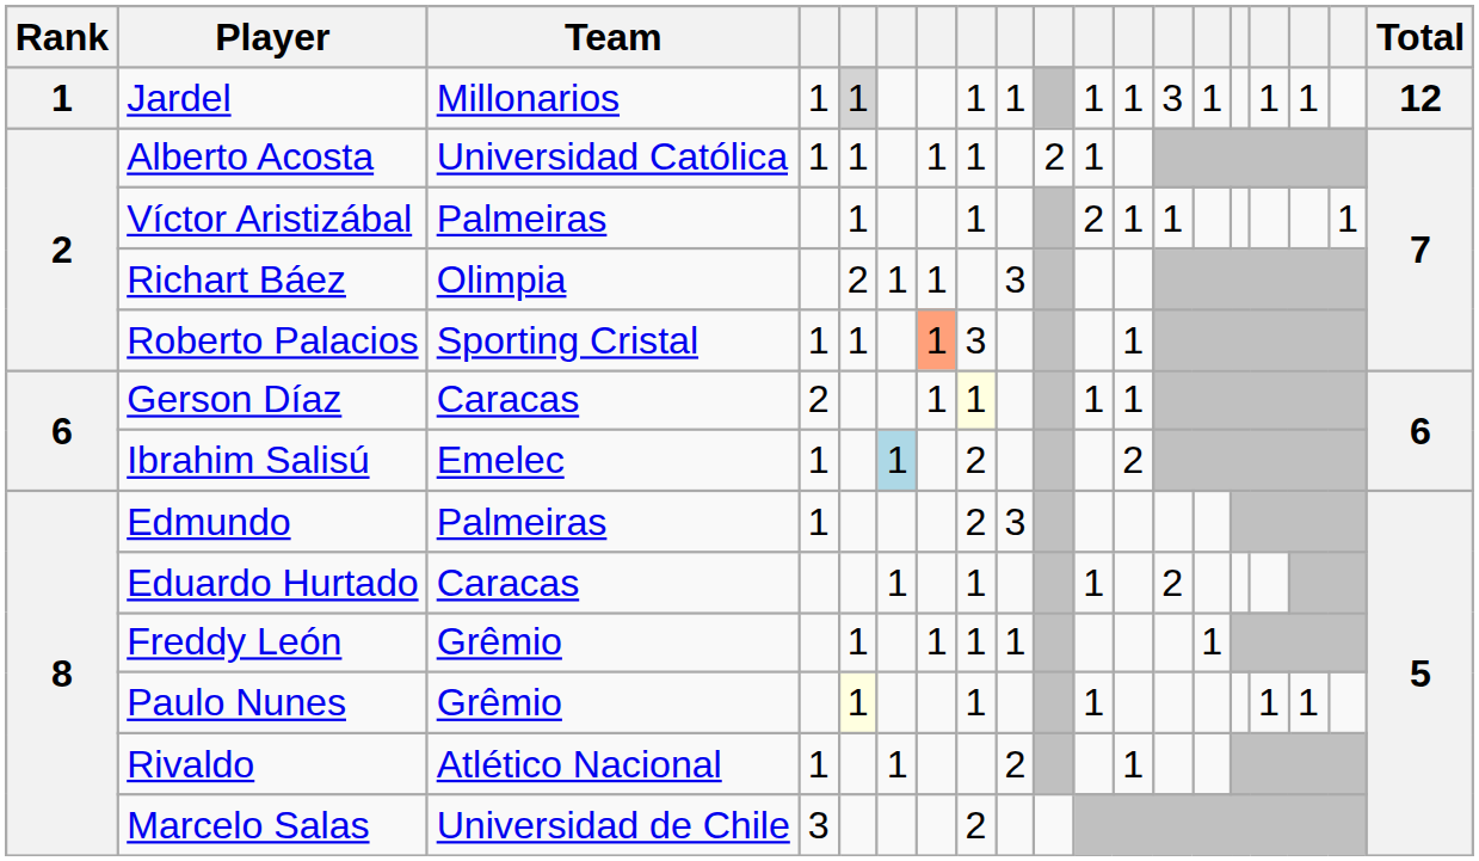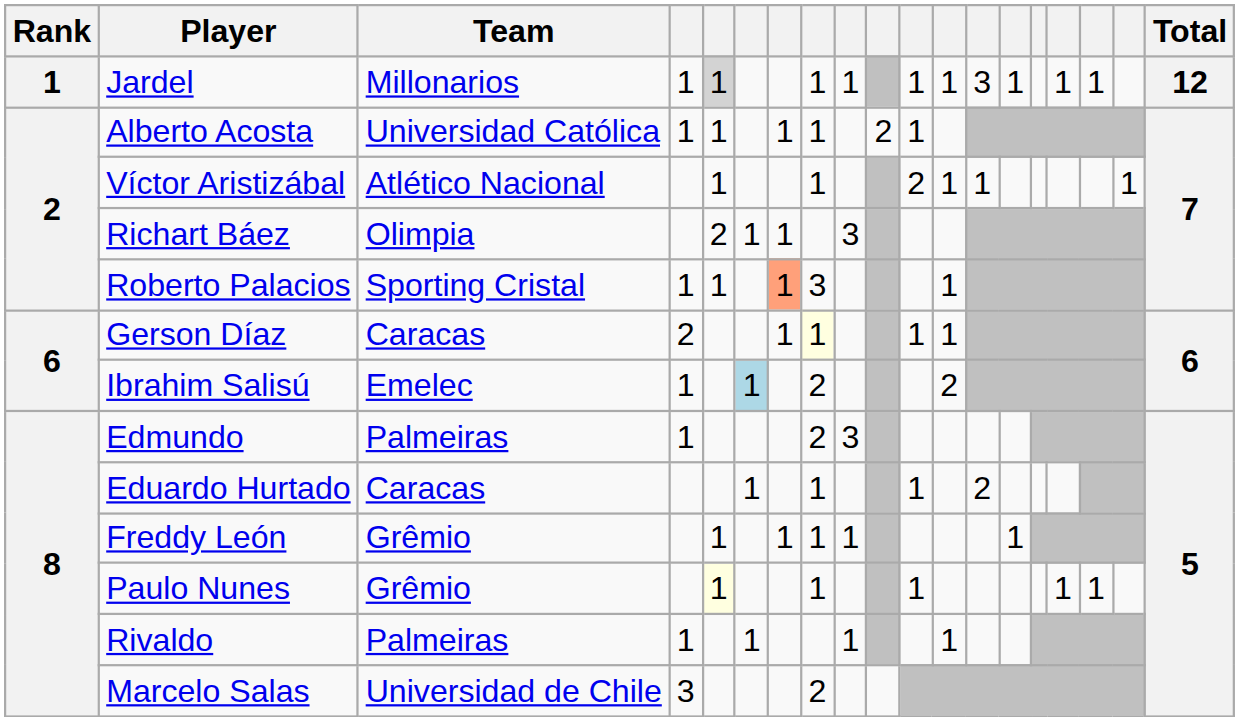Víctor Aristizábal | Team: Palmeiras -> Atlético Nacional
Rivaldo | Team: Atlético Nacional -> Palmeiras
Rivaldo | column 9: 2 -> 1
